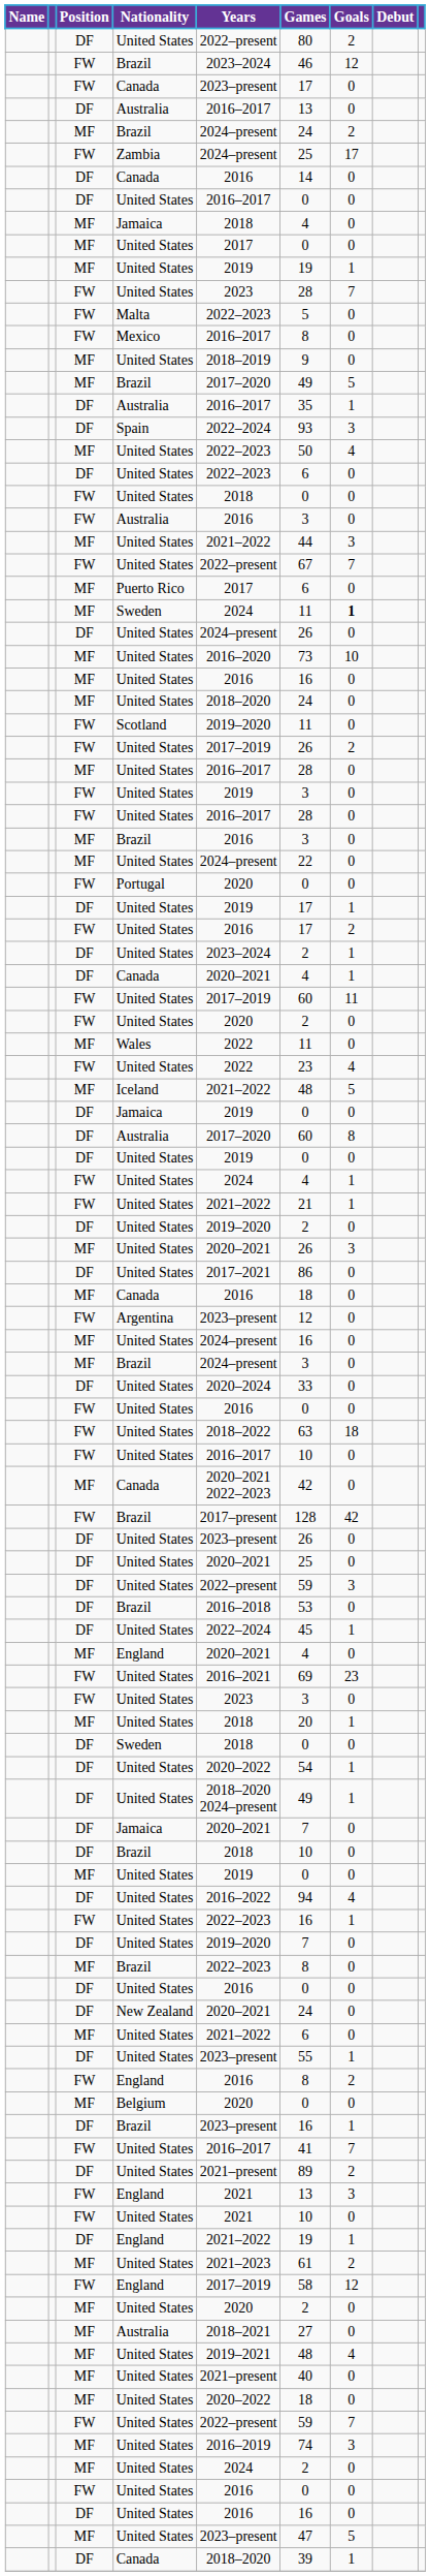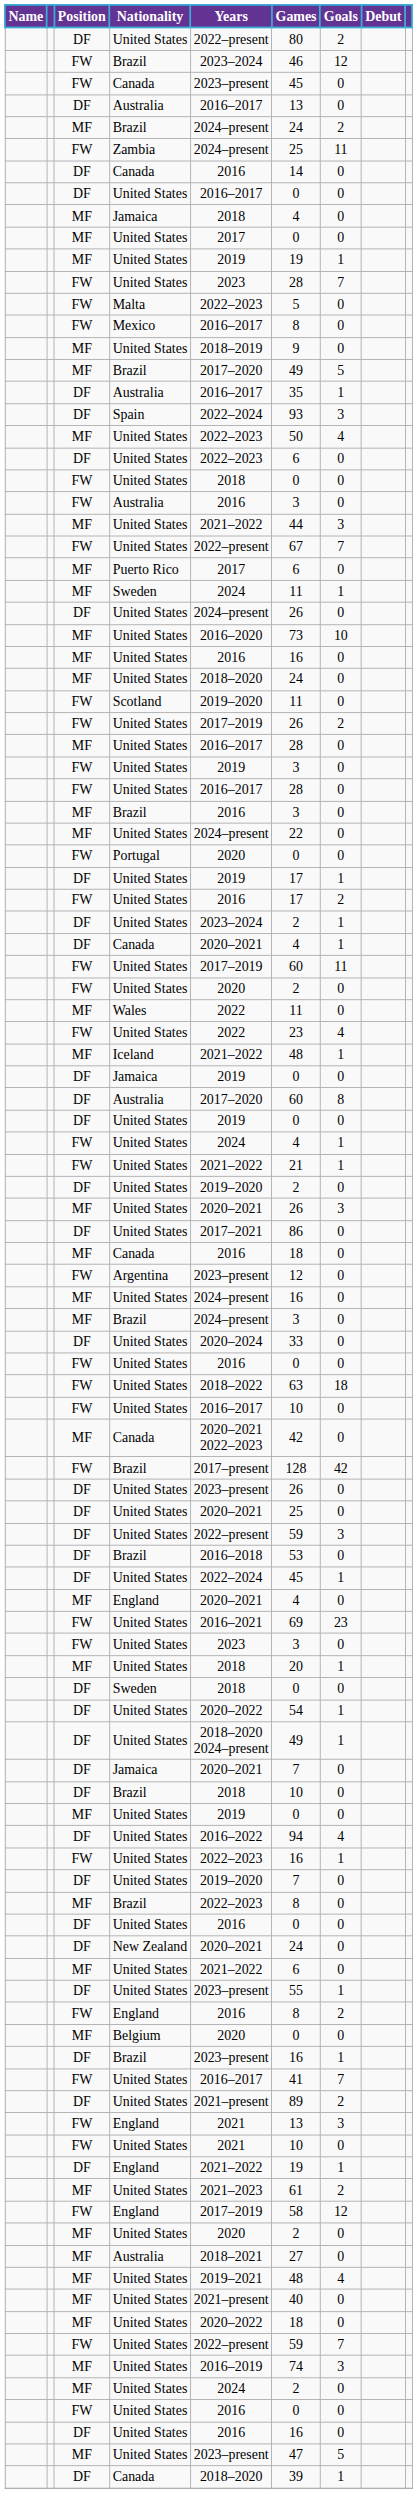FW / Canada | Games: 17 -> 45
Zambia | Goals: 17 -> 11
MF / Sweden | Goals: bold -> normal
Iceland | Goals: 5 -> 1
